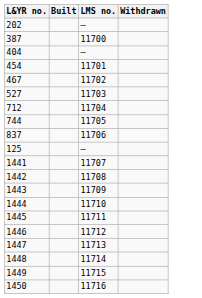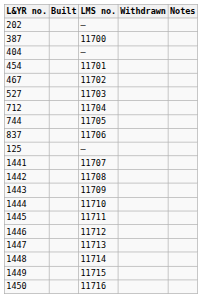+ column: Notes
